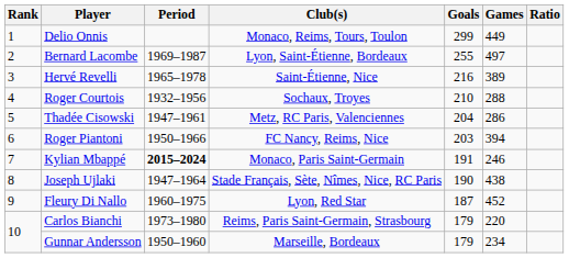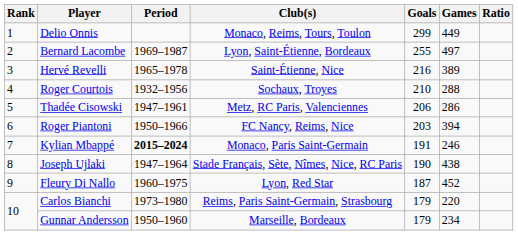Thadée Cisowski | Goals: 204 -> 206
